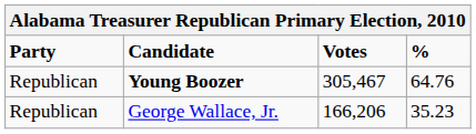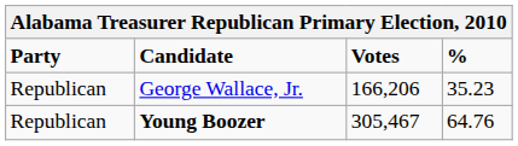rows swapped: Young Boozer <-> George Wallace, Jr.
